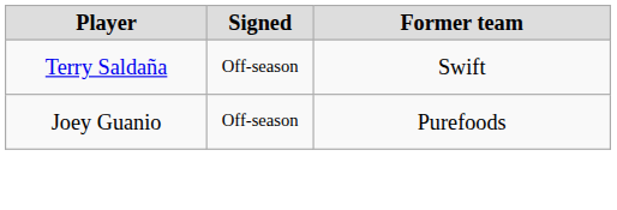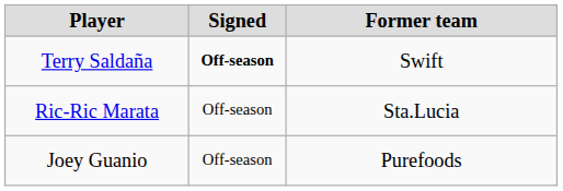Terry Saldaña | Signed: normal -> bold
+ row: Ric-Ric Marata | Off-season | Sta.Lucia
